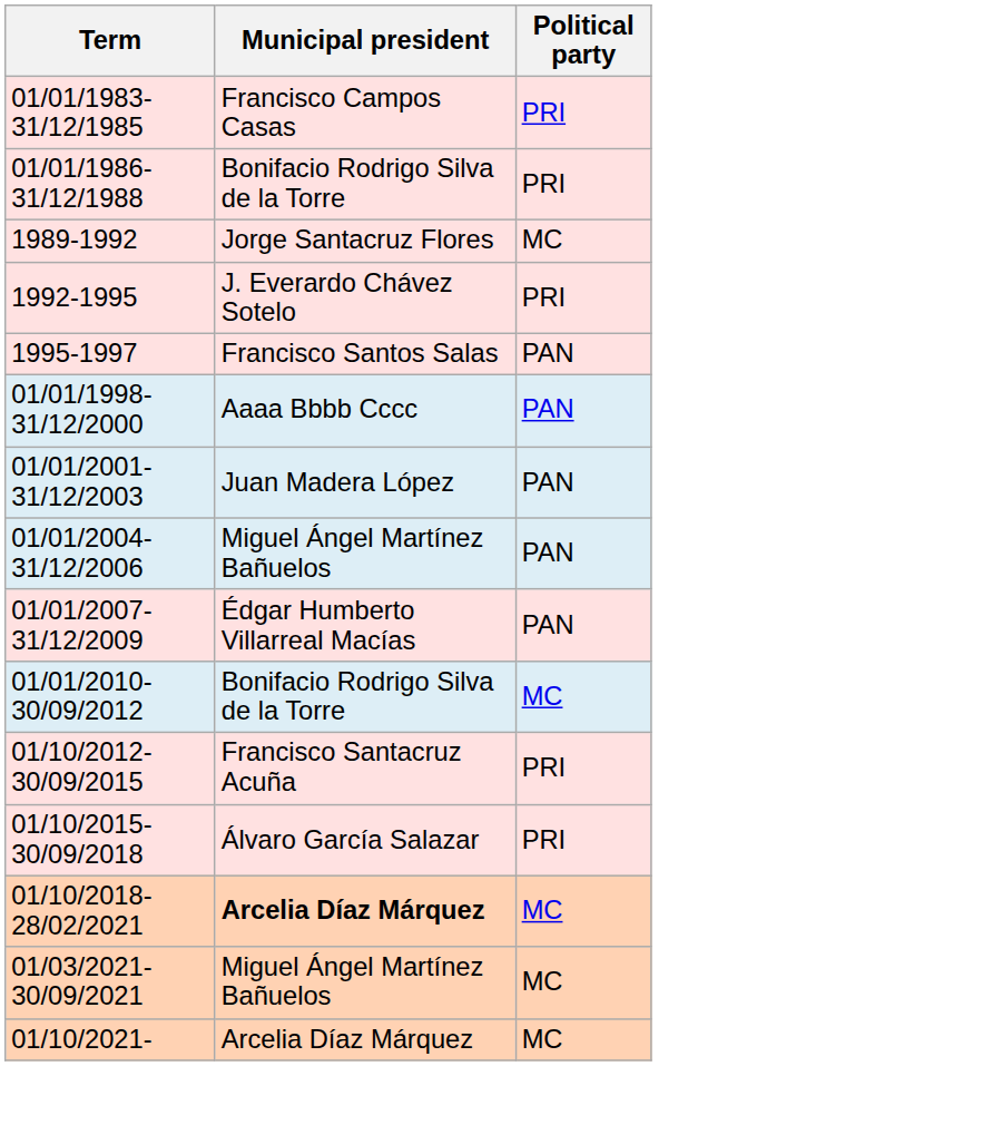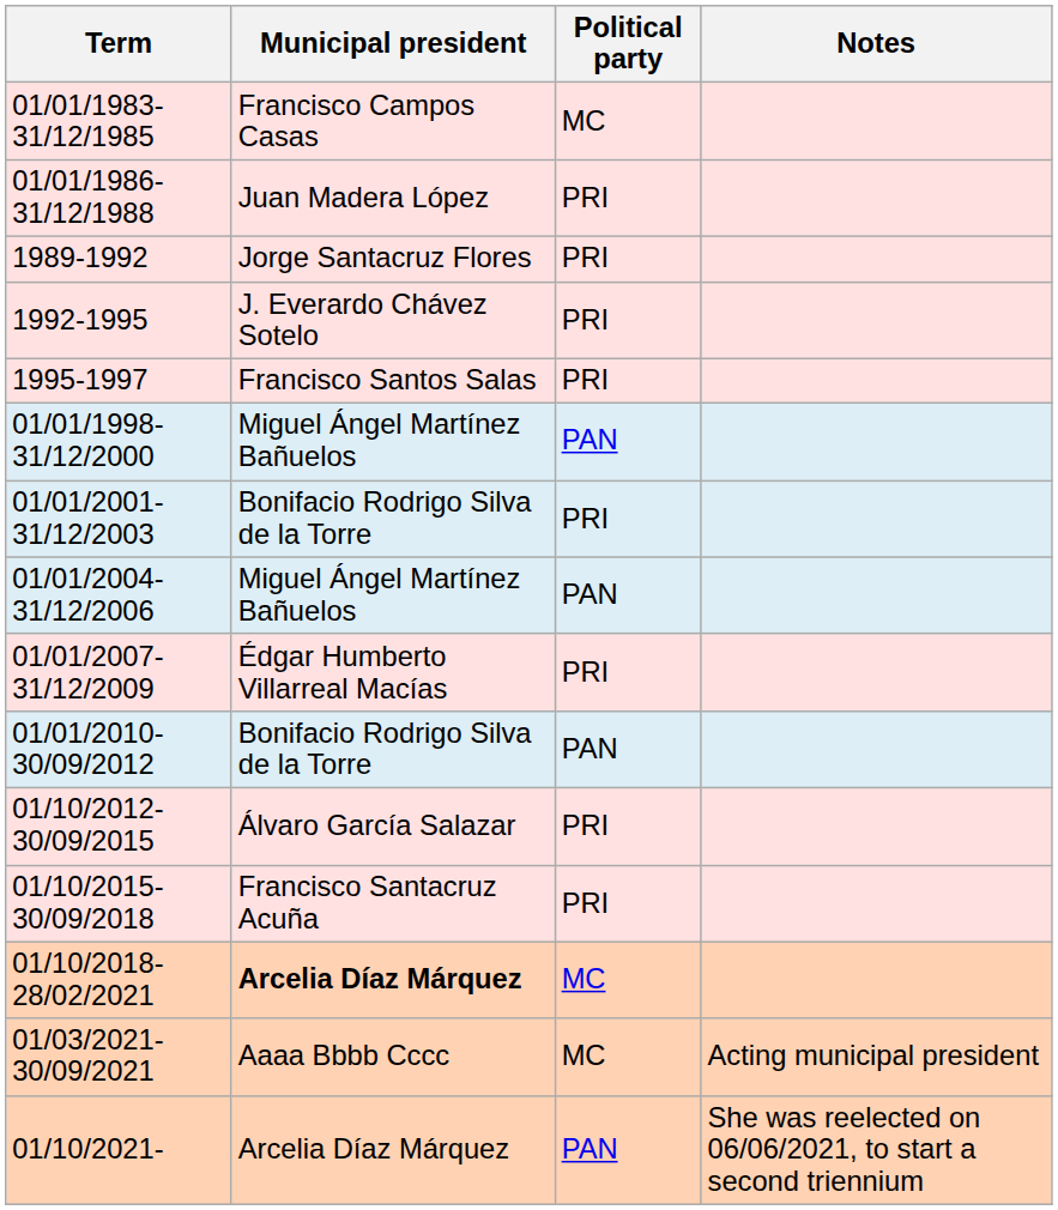+ column: Notes | Acting municipal president | She was reelected on 06/06/2021, to start a second triennium
01/01/1983-31/12/1985 | Political party: PRI -> MC
01/01/1986-31/12/1988 | Municipal president: Bonifacio Rodrigo Silva de la Torre -> Juan Madera López
1989-1992 | Political party: MC -> PRI
1995-1997 | Political party: PAN -> PRI
01/01/1998-31/12/2000 | Municipal president: Aaaa Bbbb Cccc -> Miguel Ángel Martínez Bañuelos
01/01/2001-31/12/2003 | Municipal president: Juan Madera López -> Bonifacio Rodrigo Silva de la Torre
01/01/2001-31/12/2003 | Political party: PAN -> PRI
01/01/2007-31/12/2009 | Political party: PAN -> PRI
01/01/2010-30/09/2012 | Political party: MC -> PAN
01/10/2012-30/09/2015 | Municipal president: Francisco Santacruz Acuña -> Álvaro García Salazar
01/10/2015-30/09/2018 | Municipal president: Álvaro García Salazar -> Francisco Santacruz Acuña
01/03/2021-30/09/2021 | Municipal president: Miguel Ángel Martínez Bañuelos -> Aaaa Bbbb Cccc
01/10/2021- | Political party: MC -> PAN
